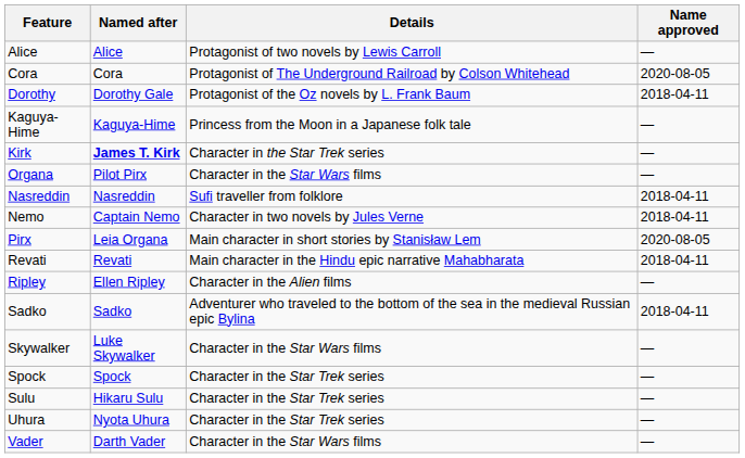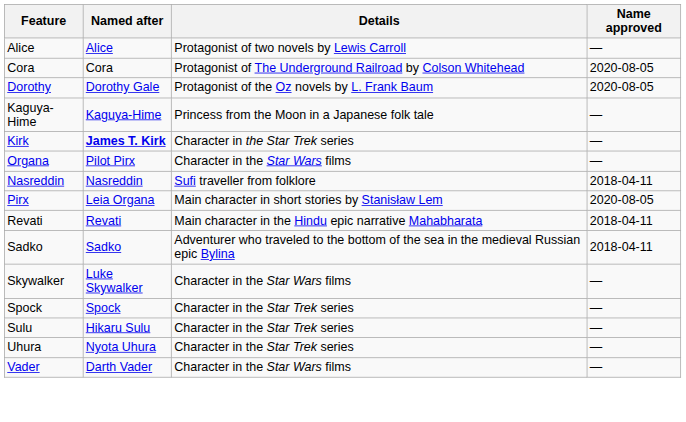Dorothy | Name approved: 2018-04-11 -> 2020-08-05
- row: Nemo | Captain Nemo | Character in two novels by Jules Verne | 2018-04-11
- row: Ripley | Ellen Ripley | Character in the Alien films | —
